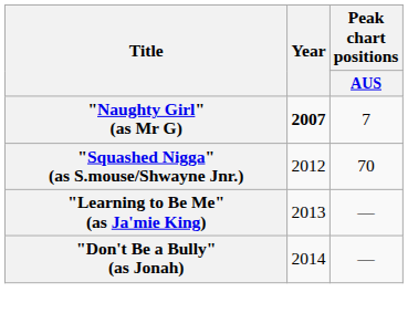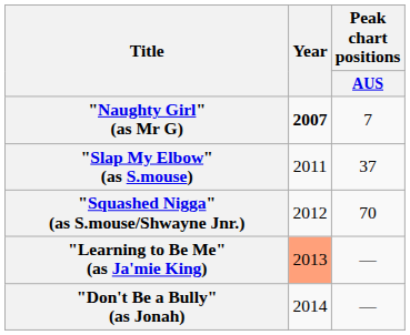+ row: "Slap My Elbow" (as S.mouse) | 2011 | 37
"Learning to Be Me" (as Ja'mie King) | Year: no background -> lightsalmon background
